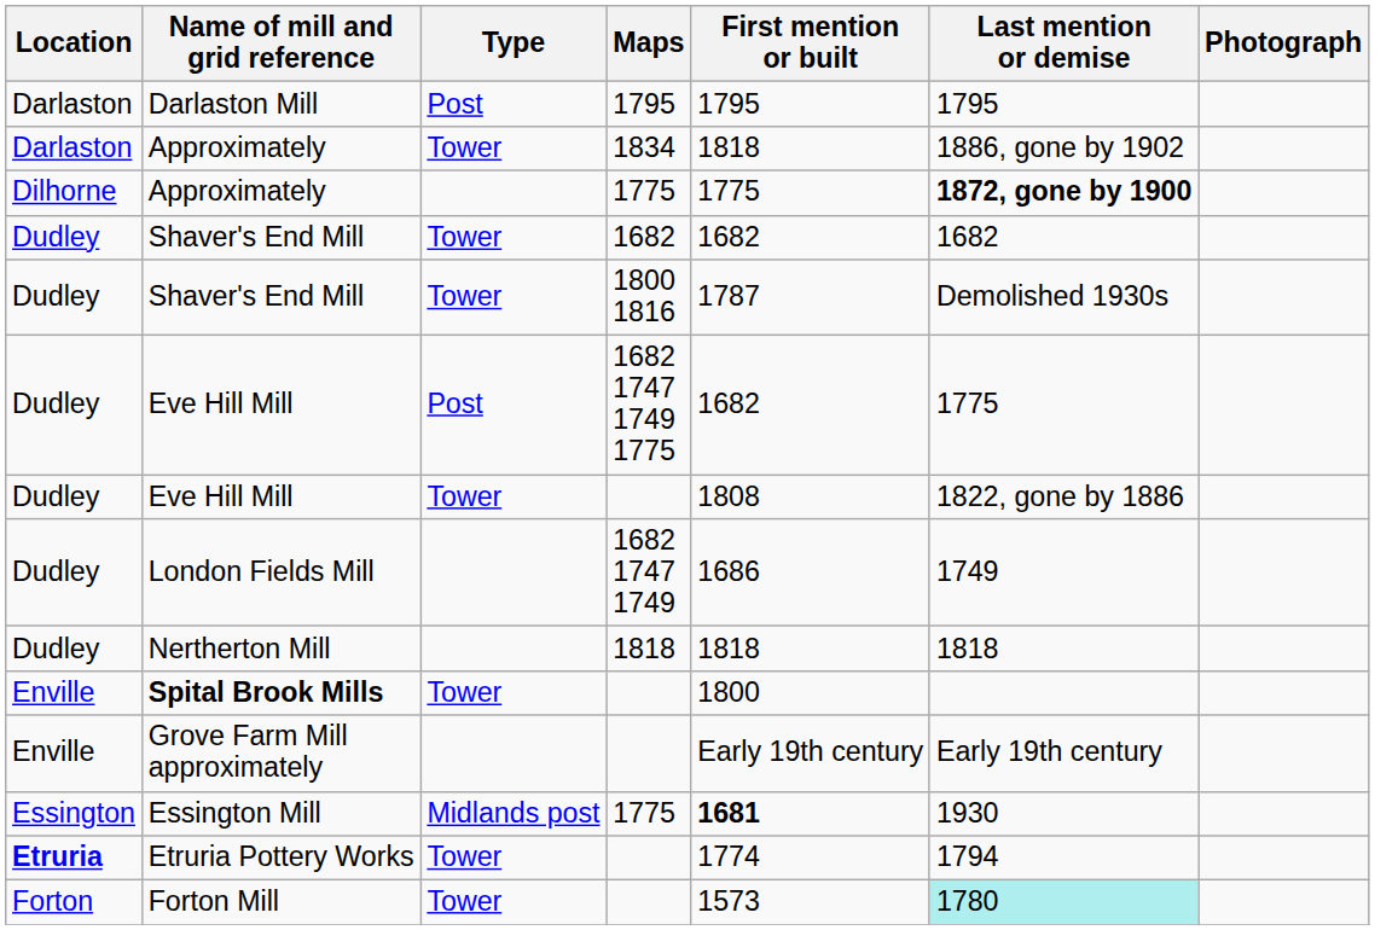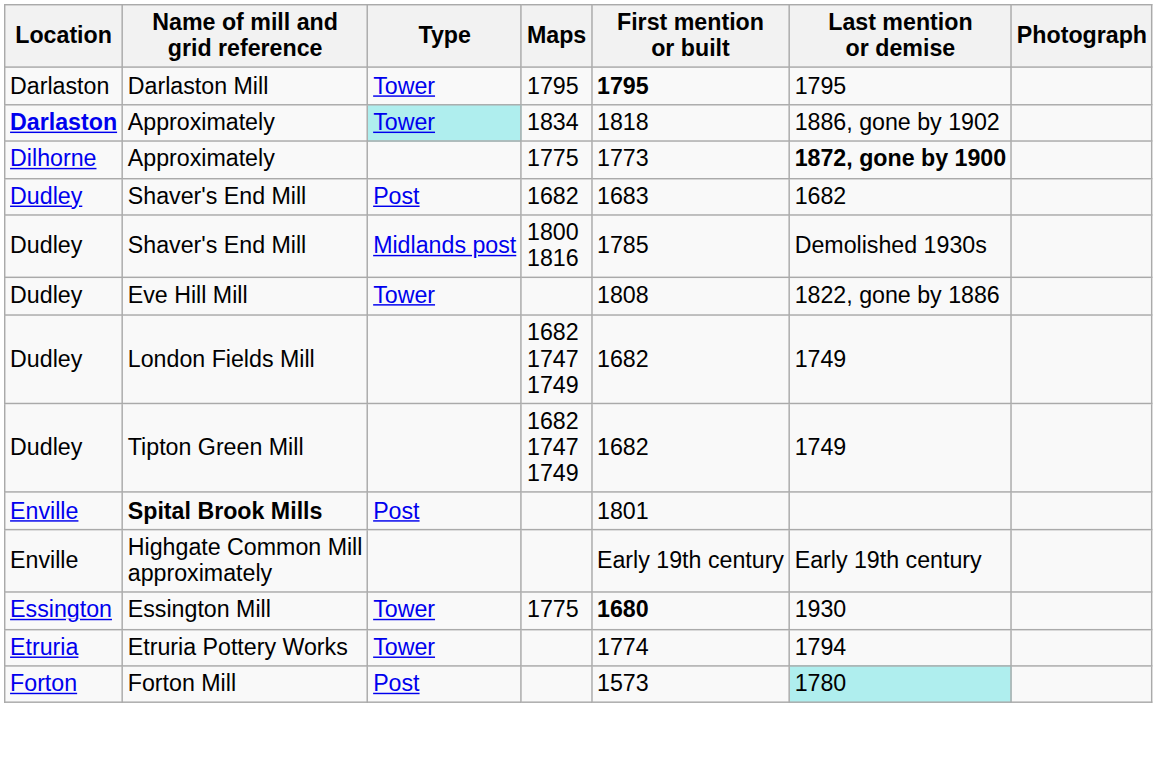Darlaston Mill | Type: Post -> Tower
Darlaston Mill | First mention or built: normal -> bold
Approximately / 1834 | Location: normal -> bold
Approximately / 1834 | Type: no background -> paleturquoise background
Approximately / 1775 | First mention or built: 1775 -> 1773
Shaver's End Mill / 1682 | Type: Tower -> Post
Shaver's End Mill / 1682 | First mention or built: 1682 -> 1683
Shaver's End Mill / 1800 1816 | Type: Tower -> Midlands post
Shaver's End Mill / 1800 1816 | First mention or built: 1787 -> 1785
- row: Dudley | Eve Hill Mill | Post | 1682 1747 1749 1775 | 1682 | 1775
London Fields Mill | First mention or built: 1686 -> 1682
+ row: Dudley | Tipton Green Mill | 1682 1747 1749 | 1682 | 1749
- row: Dudley | Nertherton Mill | 1818 | 1818 | 1818
Spital Brook Mills | Type: Tower -> Post
Spital Brook Mills | First mention or built: 1800 -> 1801
- row: Enville | Grove Farm Mill approximately | Early 19th century | Early 19th century
+ row: Enville | Highgate Common Mill approximately | Early 19th century | Early 19th century
Essington Mill | Type: Midlands post -> Tower
Essington Mill | First mention or built: 1681 -> 1680
Etruria Pottery Works | Location: bold -> normal
Forton Mill | Type: Tower -> Post
